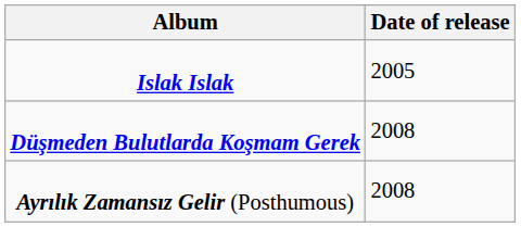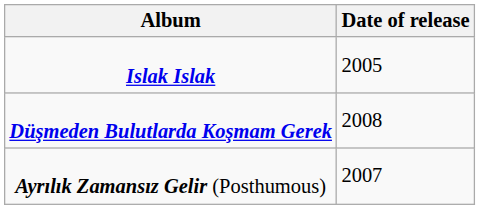Ayrılık Zamansız Gelir (Posthumous) | Date of release: 2008 -> 2007
